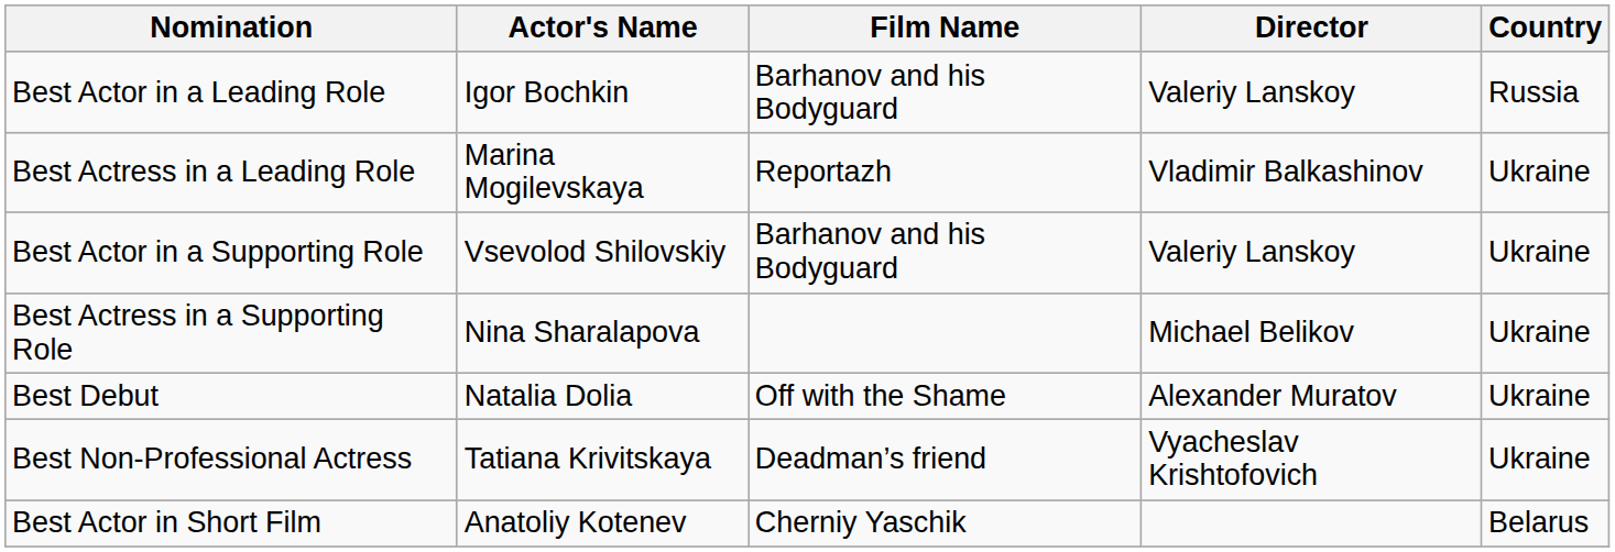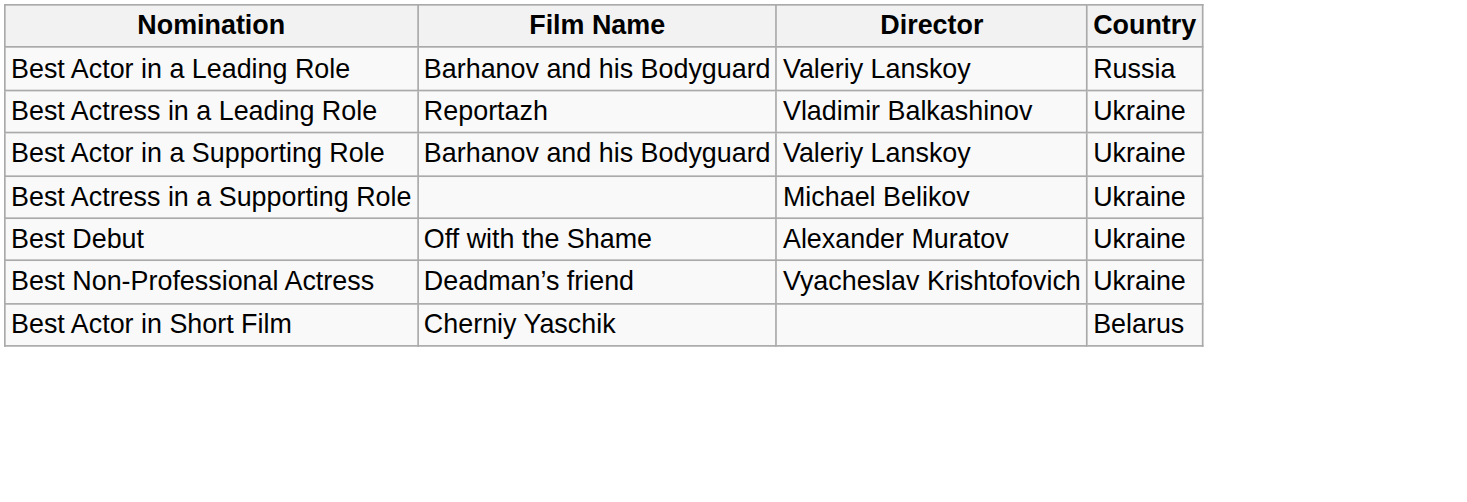- column: Actor's Name | Igor Bochkin | Marina Mogilevskaya | Vsevolod Shilovskiy | Nina Sharalapova | Natalia Dolia | Tatiana Krivitskaya | Anatoliy Kotenev
